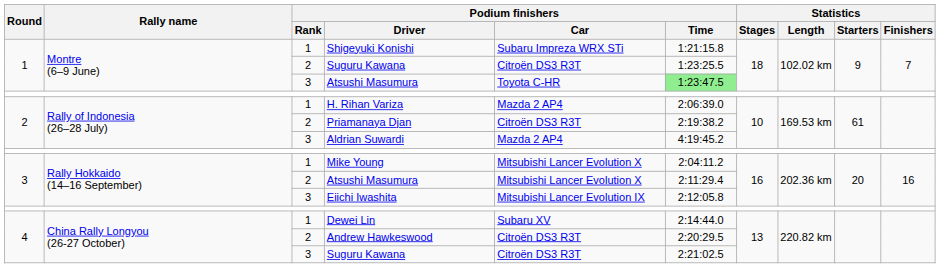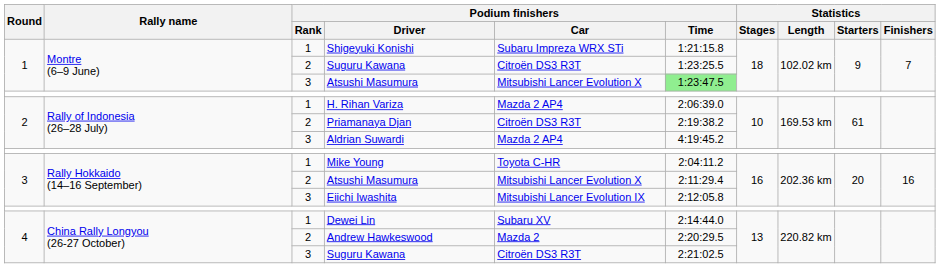1 / Atsushi Masumura | Podium finishers / Car: Toyota C-HR -> Mitsubishi Lancer Evolution X
Mike Young | Podium finishers / Car: Mitsubishi Lancer Evolution X -> Toyota C-HR
Andrew Hawkeswood | Podium finishers / Car: Citroën DS3 R3T -> Mazda 2
